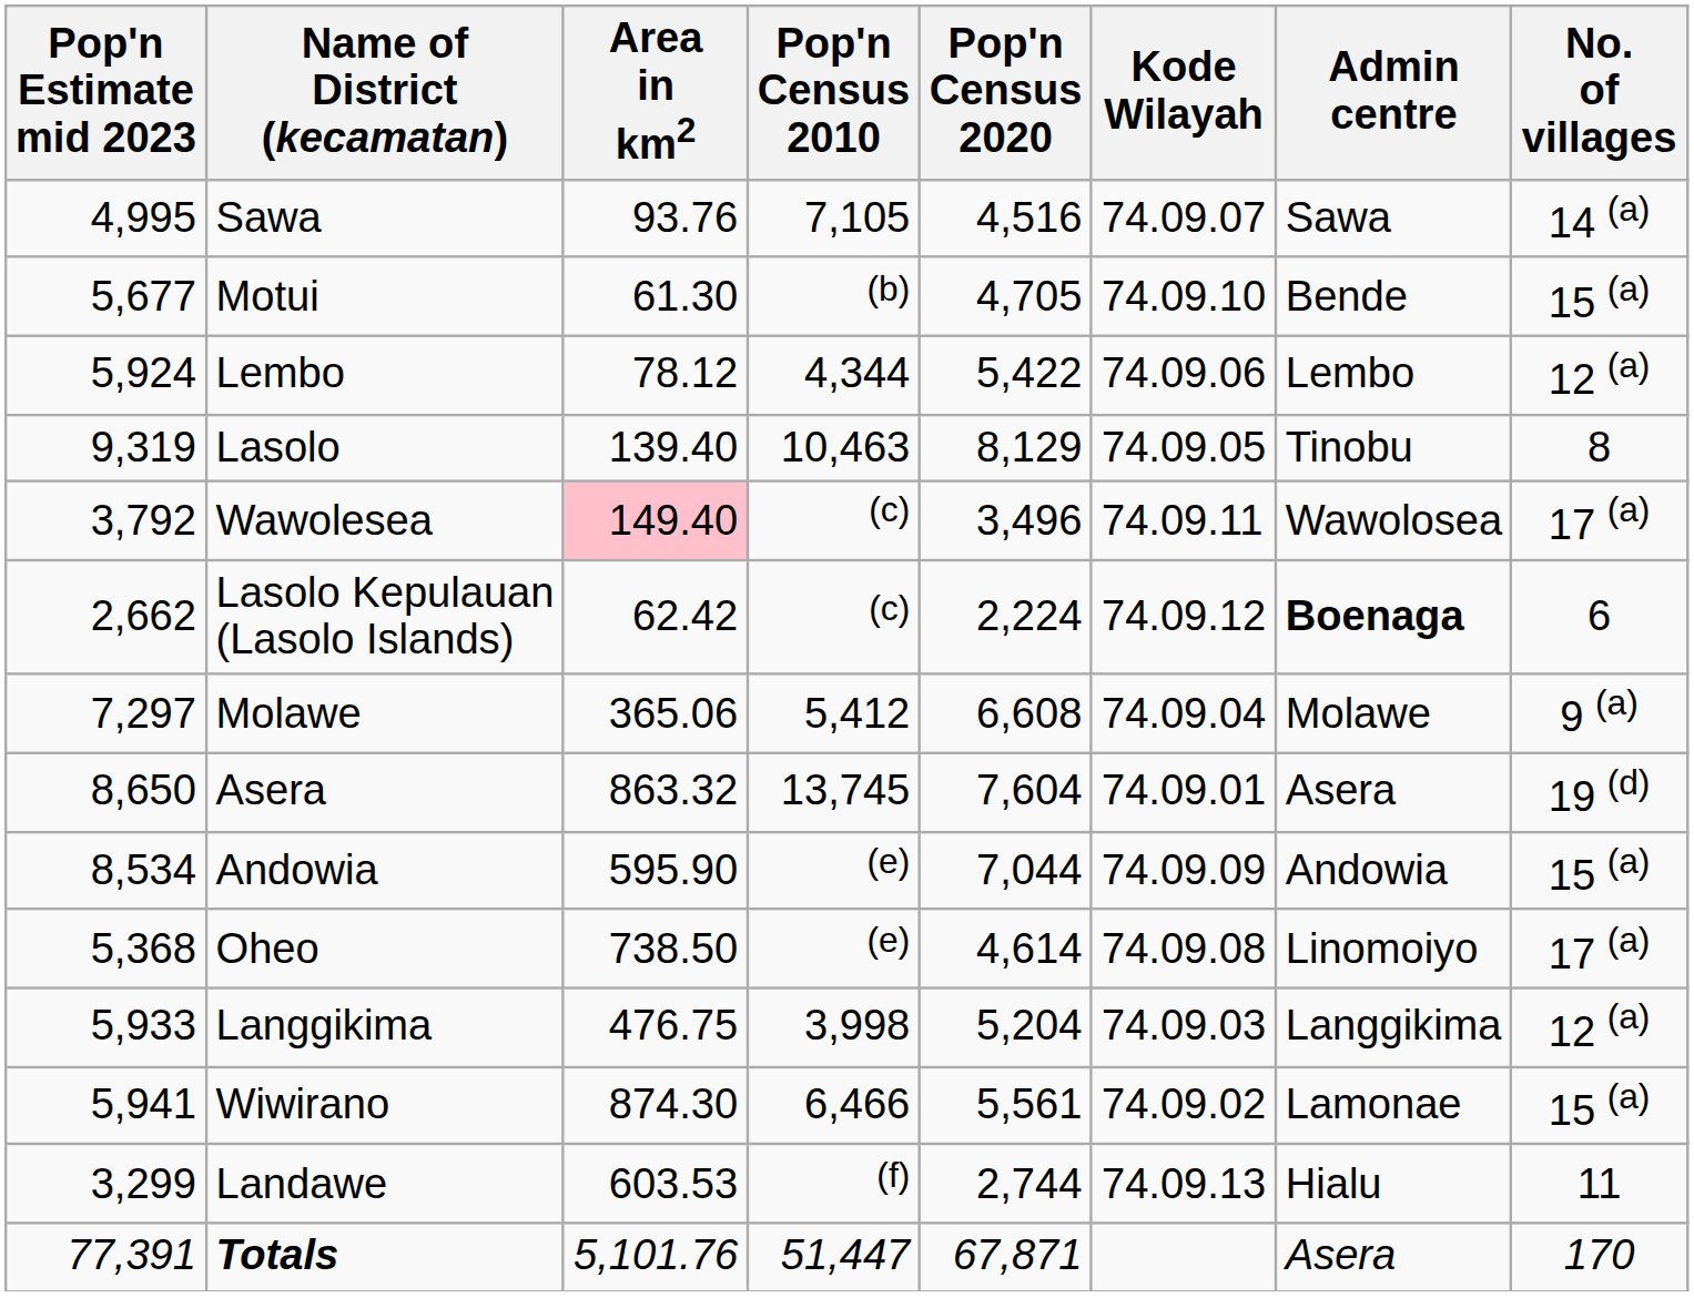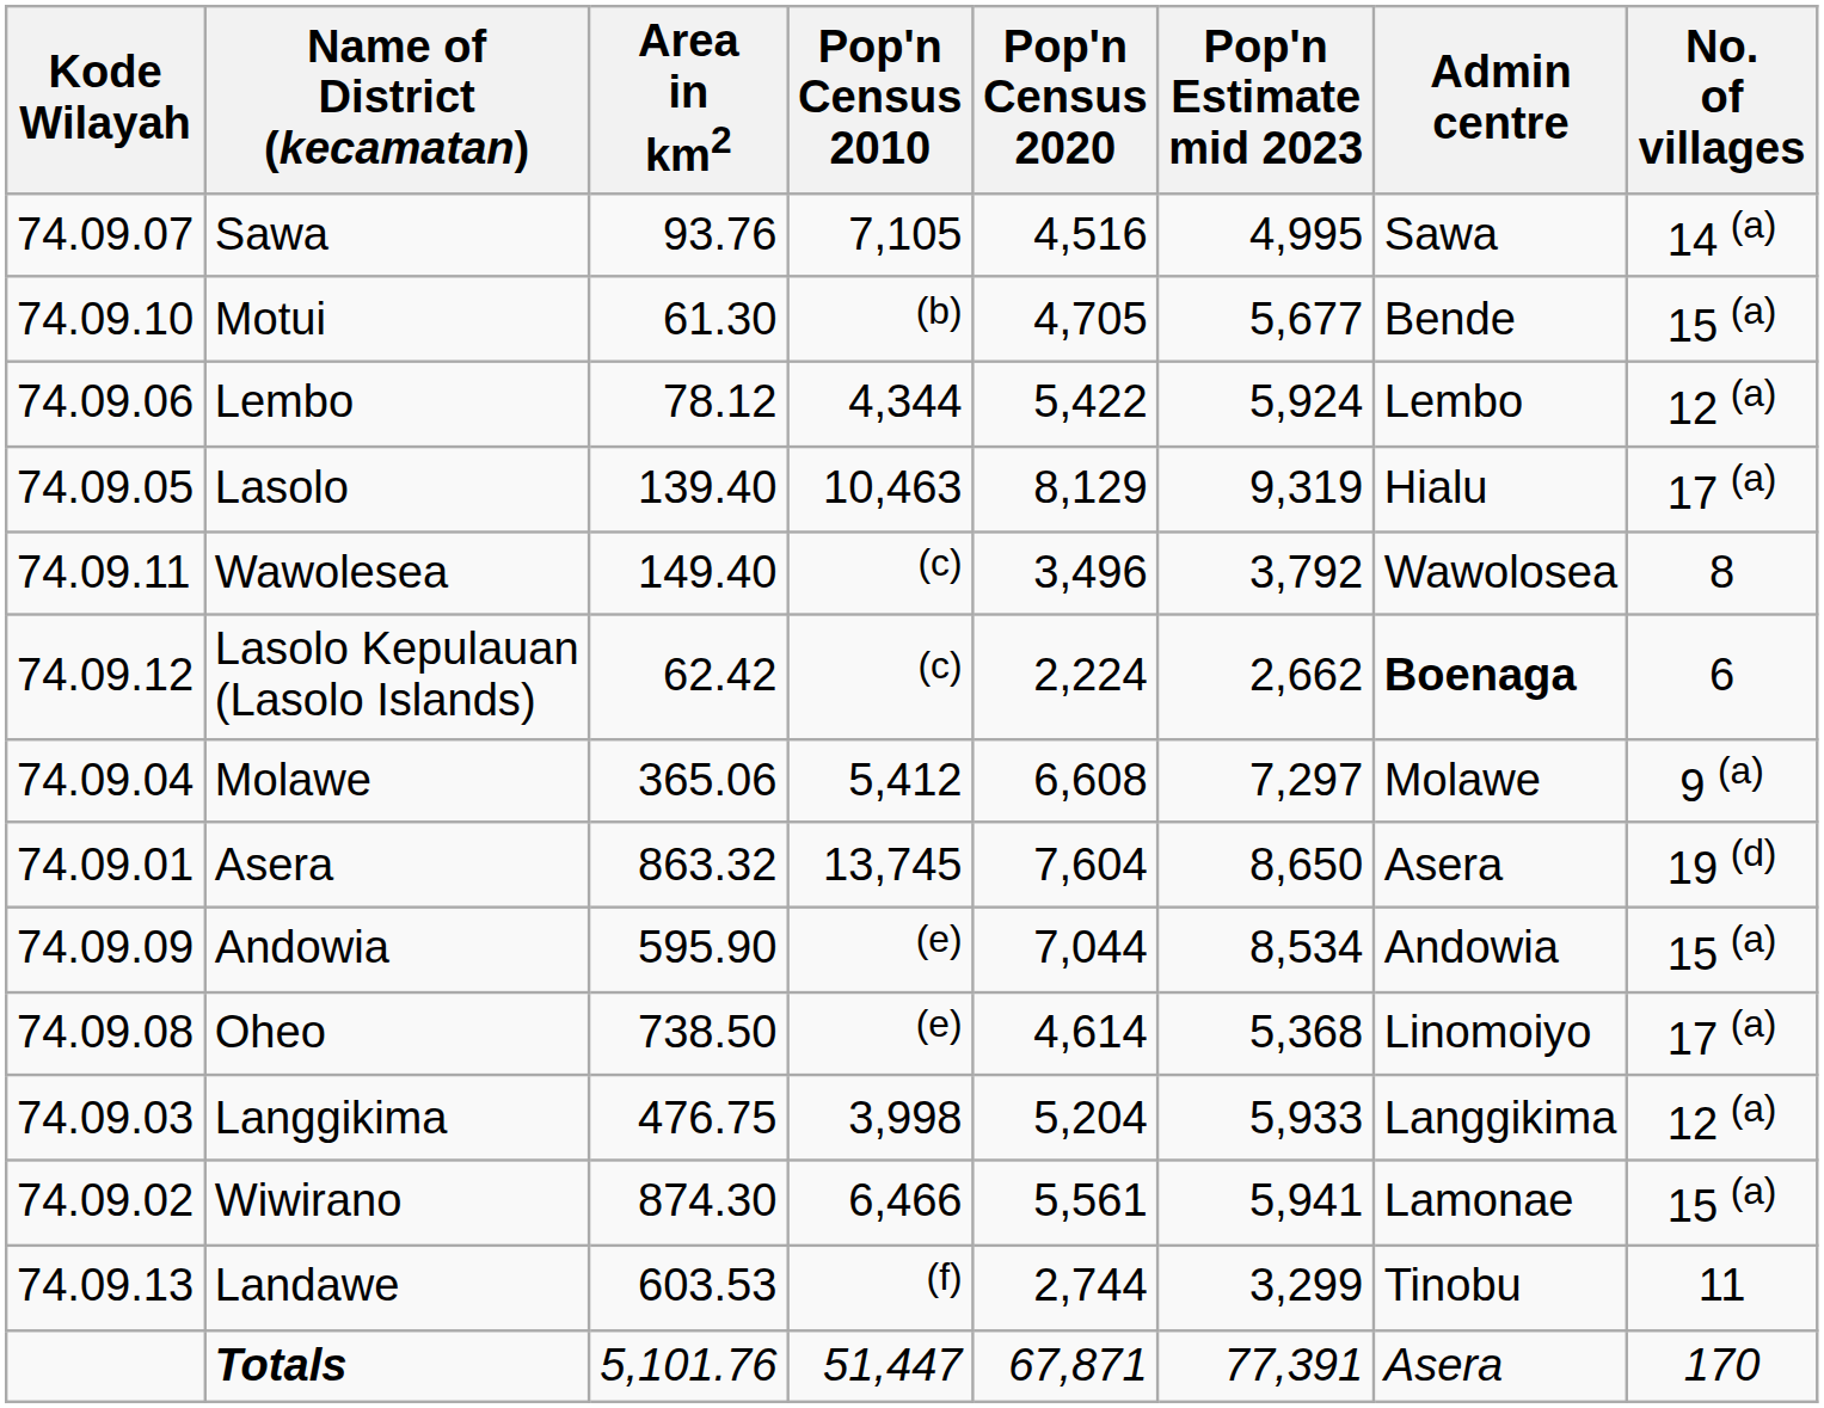columns swapped: Kode Wilayah <-> Pop'n Estimate mid 2023
Lasolo | Admin centre: Tinobu -> Hialu
Lasolo | No. of villages: 8 -> 17 (a)
Wawolesea | Area in km2: pink background -> no background
Wawolesea | No. of villages: 17 (a) -> 8
Landawe | Admin centre: Hialu -> Tinobu
